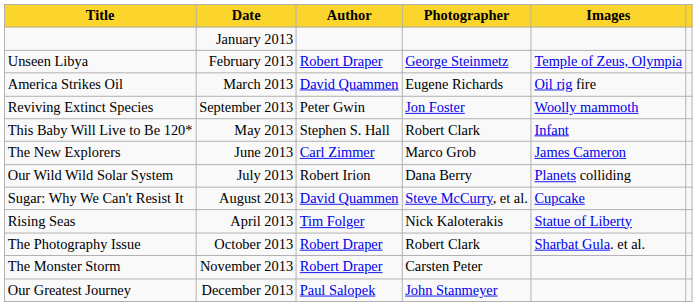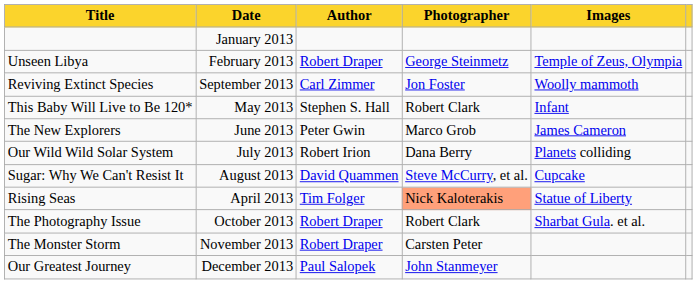- row: America Strikes Oil | March 2013 | David Quammen | Eugene Richards | Oil rig fire
Reviving Extinct Species | Author: Peter Gwin -> Carl Zimmer
The New Explorers | Author: Carl Zimmer -> Peter Gwin
Rising Seas | Photographer: no background -> lightsalmon background
